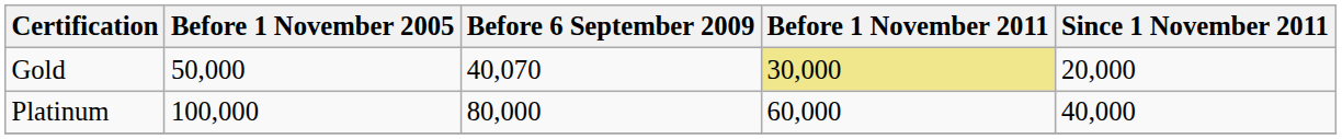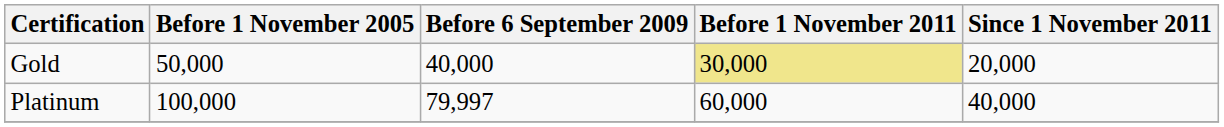Gold | Before 6 September 2009: 40,070 -> 40,000
Platinum | Before 6 September 2009: 80,000 -> 79,997
